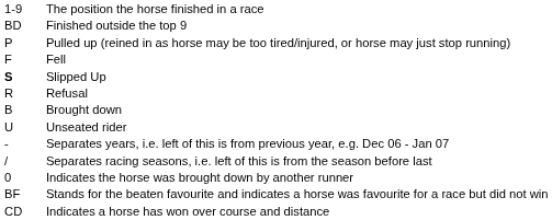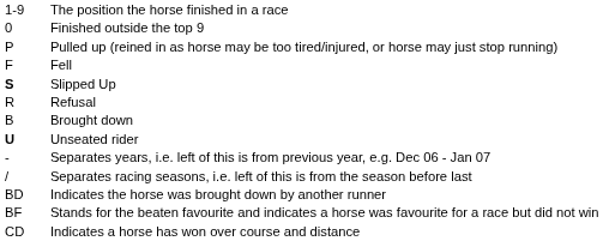Finished outside the top 9 | column 1: BD -> 0
Unseated rider | column 1: normal -> bold
Indicates the horse was brought down by another runner | column 1: 0 -> BD
